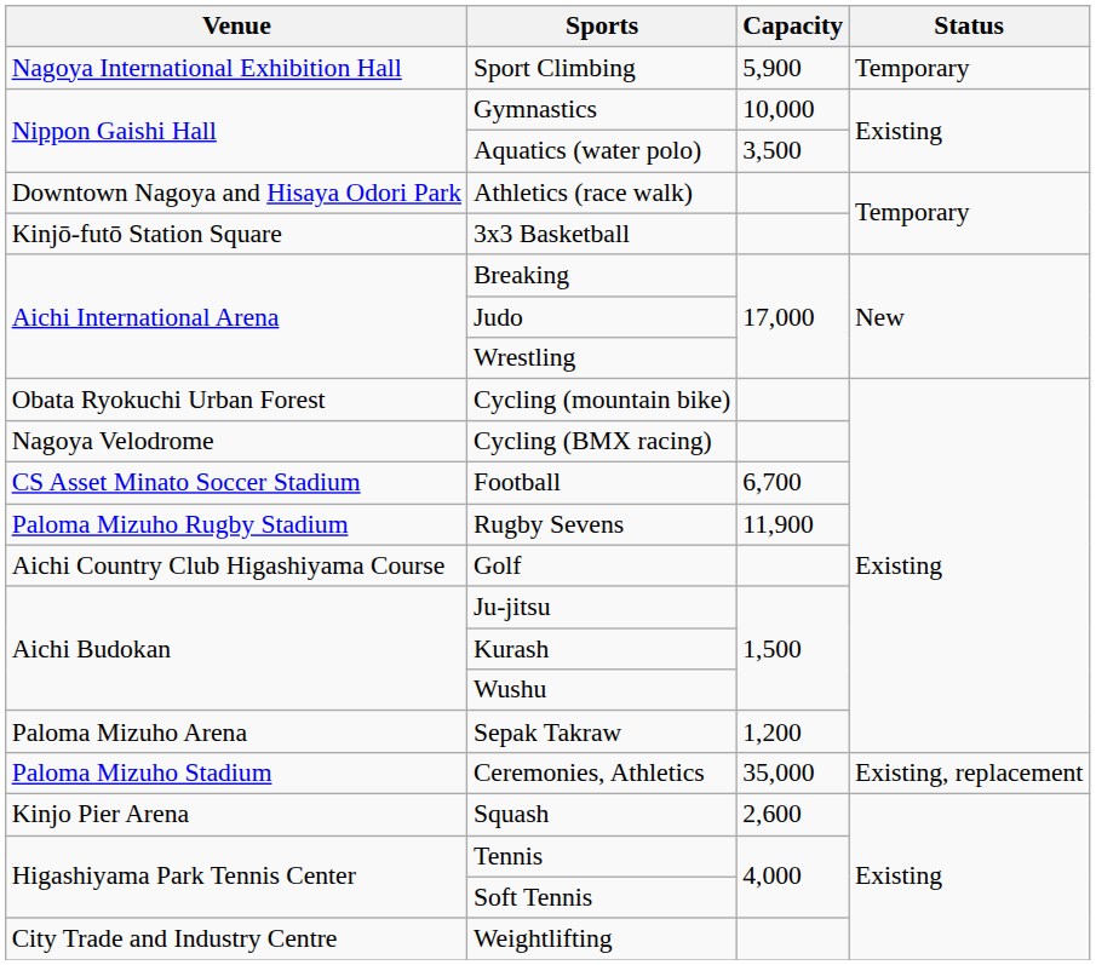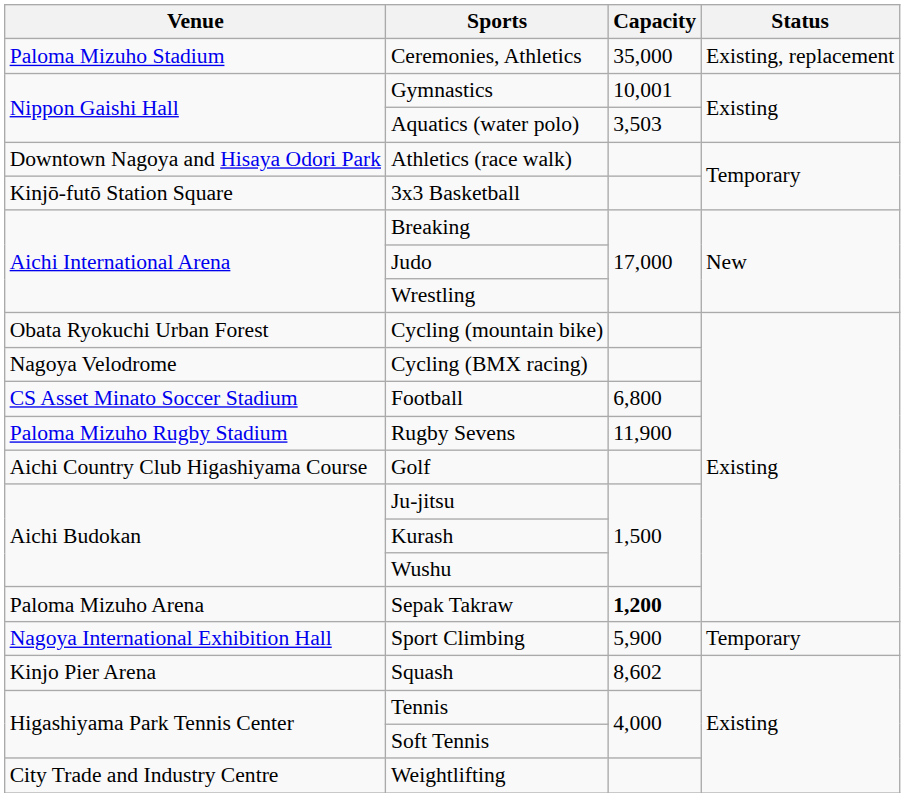rows swapped: Ceremonies, Athletics <-> Sport Climbing
Gymnastics | Capacity: 10,000 -> 10,001
Aquatics (water polo) | Capacity: 3,500 -> 3,503
CS Asset Minato Soccer Stadium / Football | Capacity: 6,700 -> 6,800
Sepak Takraw | Capacity: normal -> bold
Squash | Capacity: 2,600 -> 8,602
